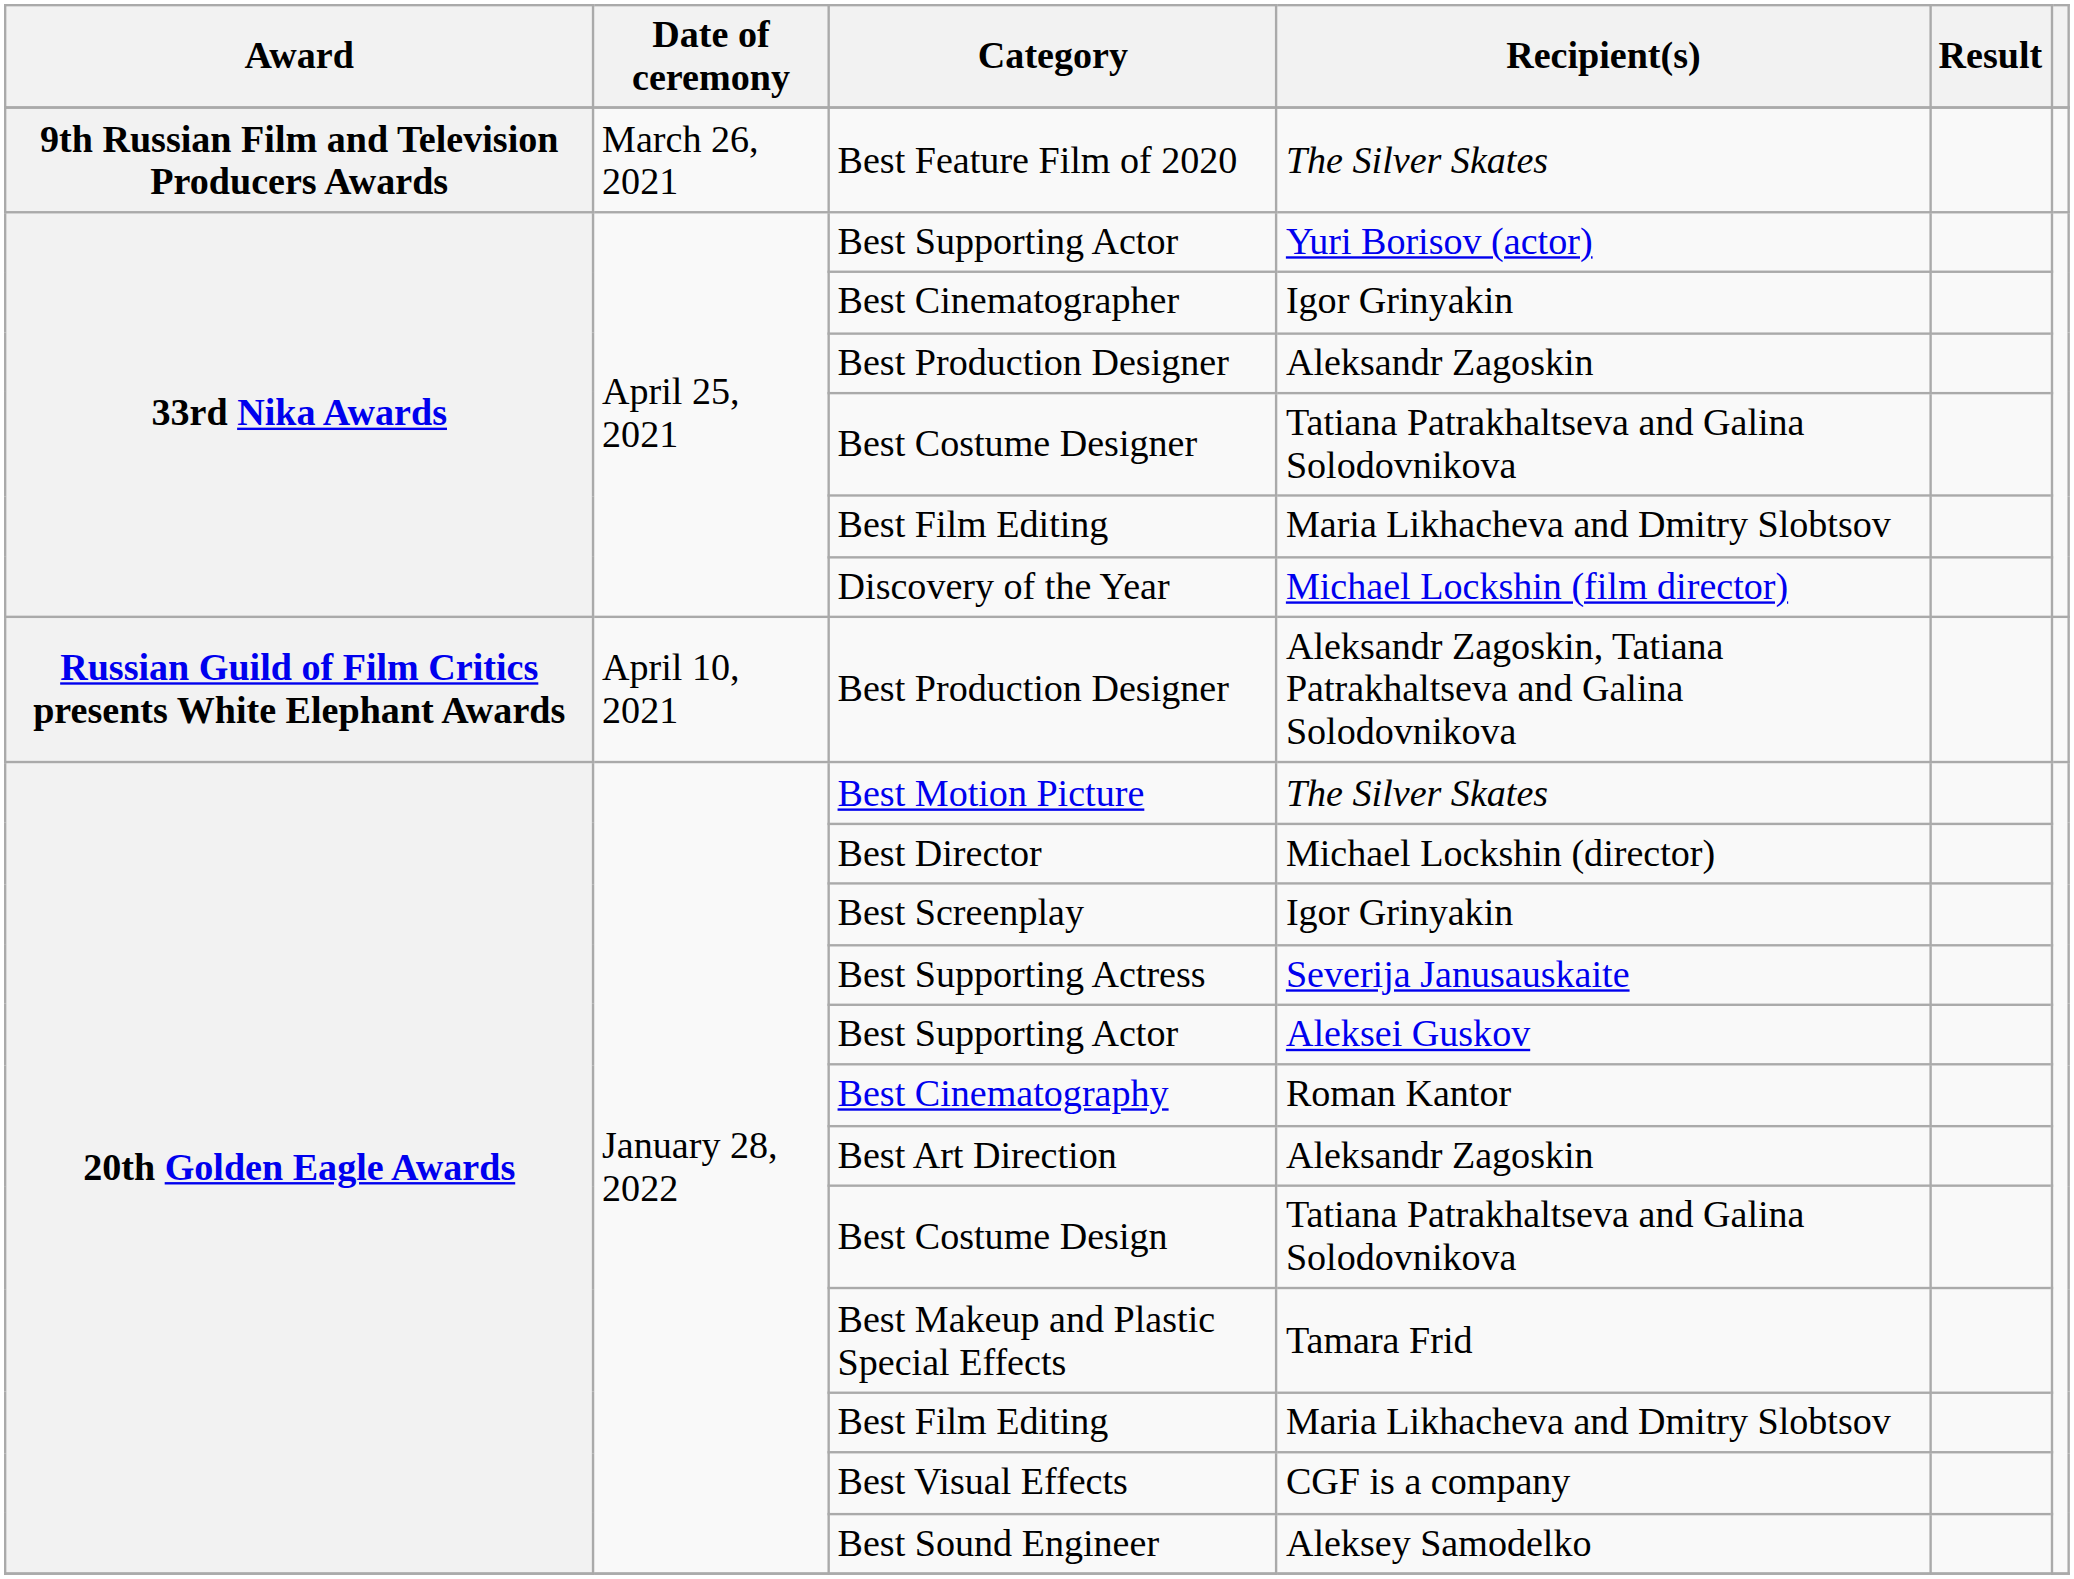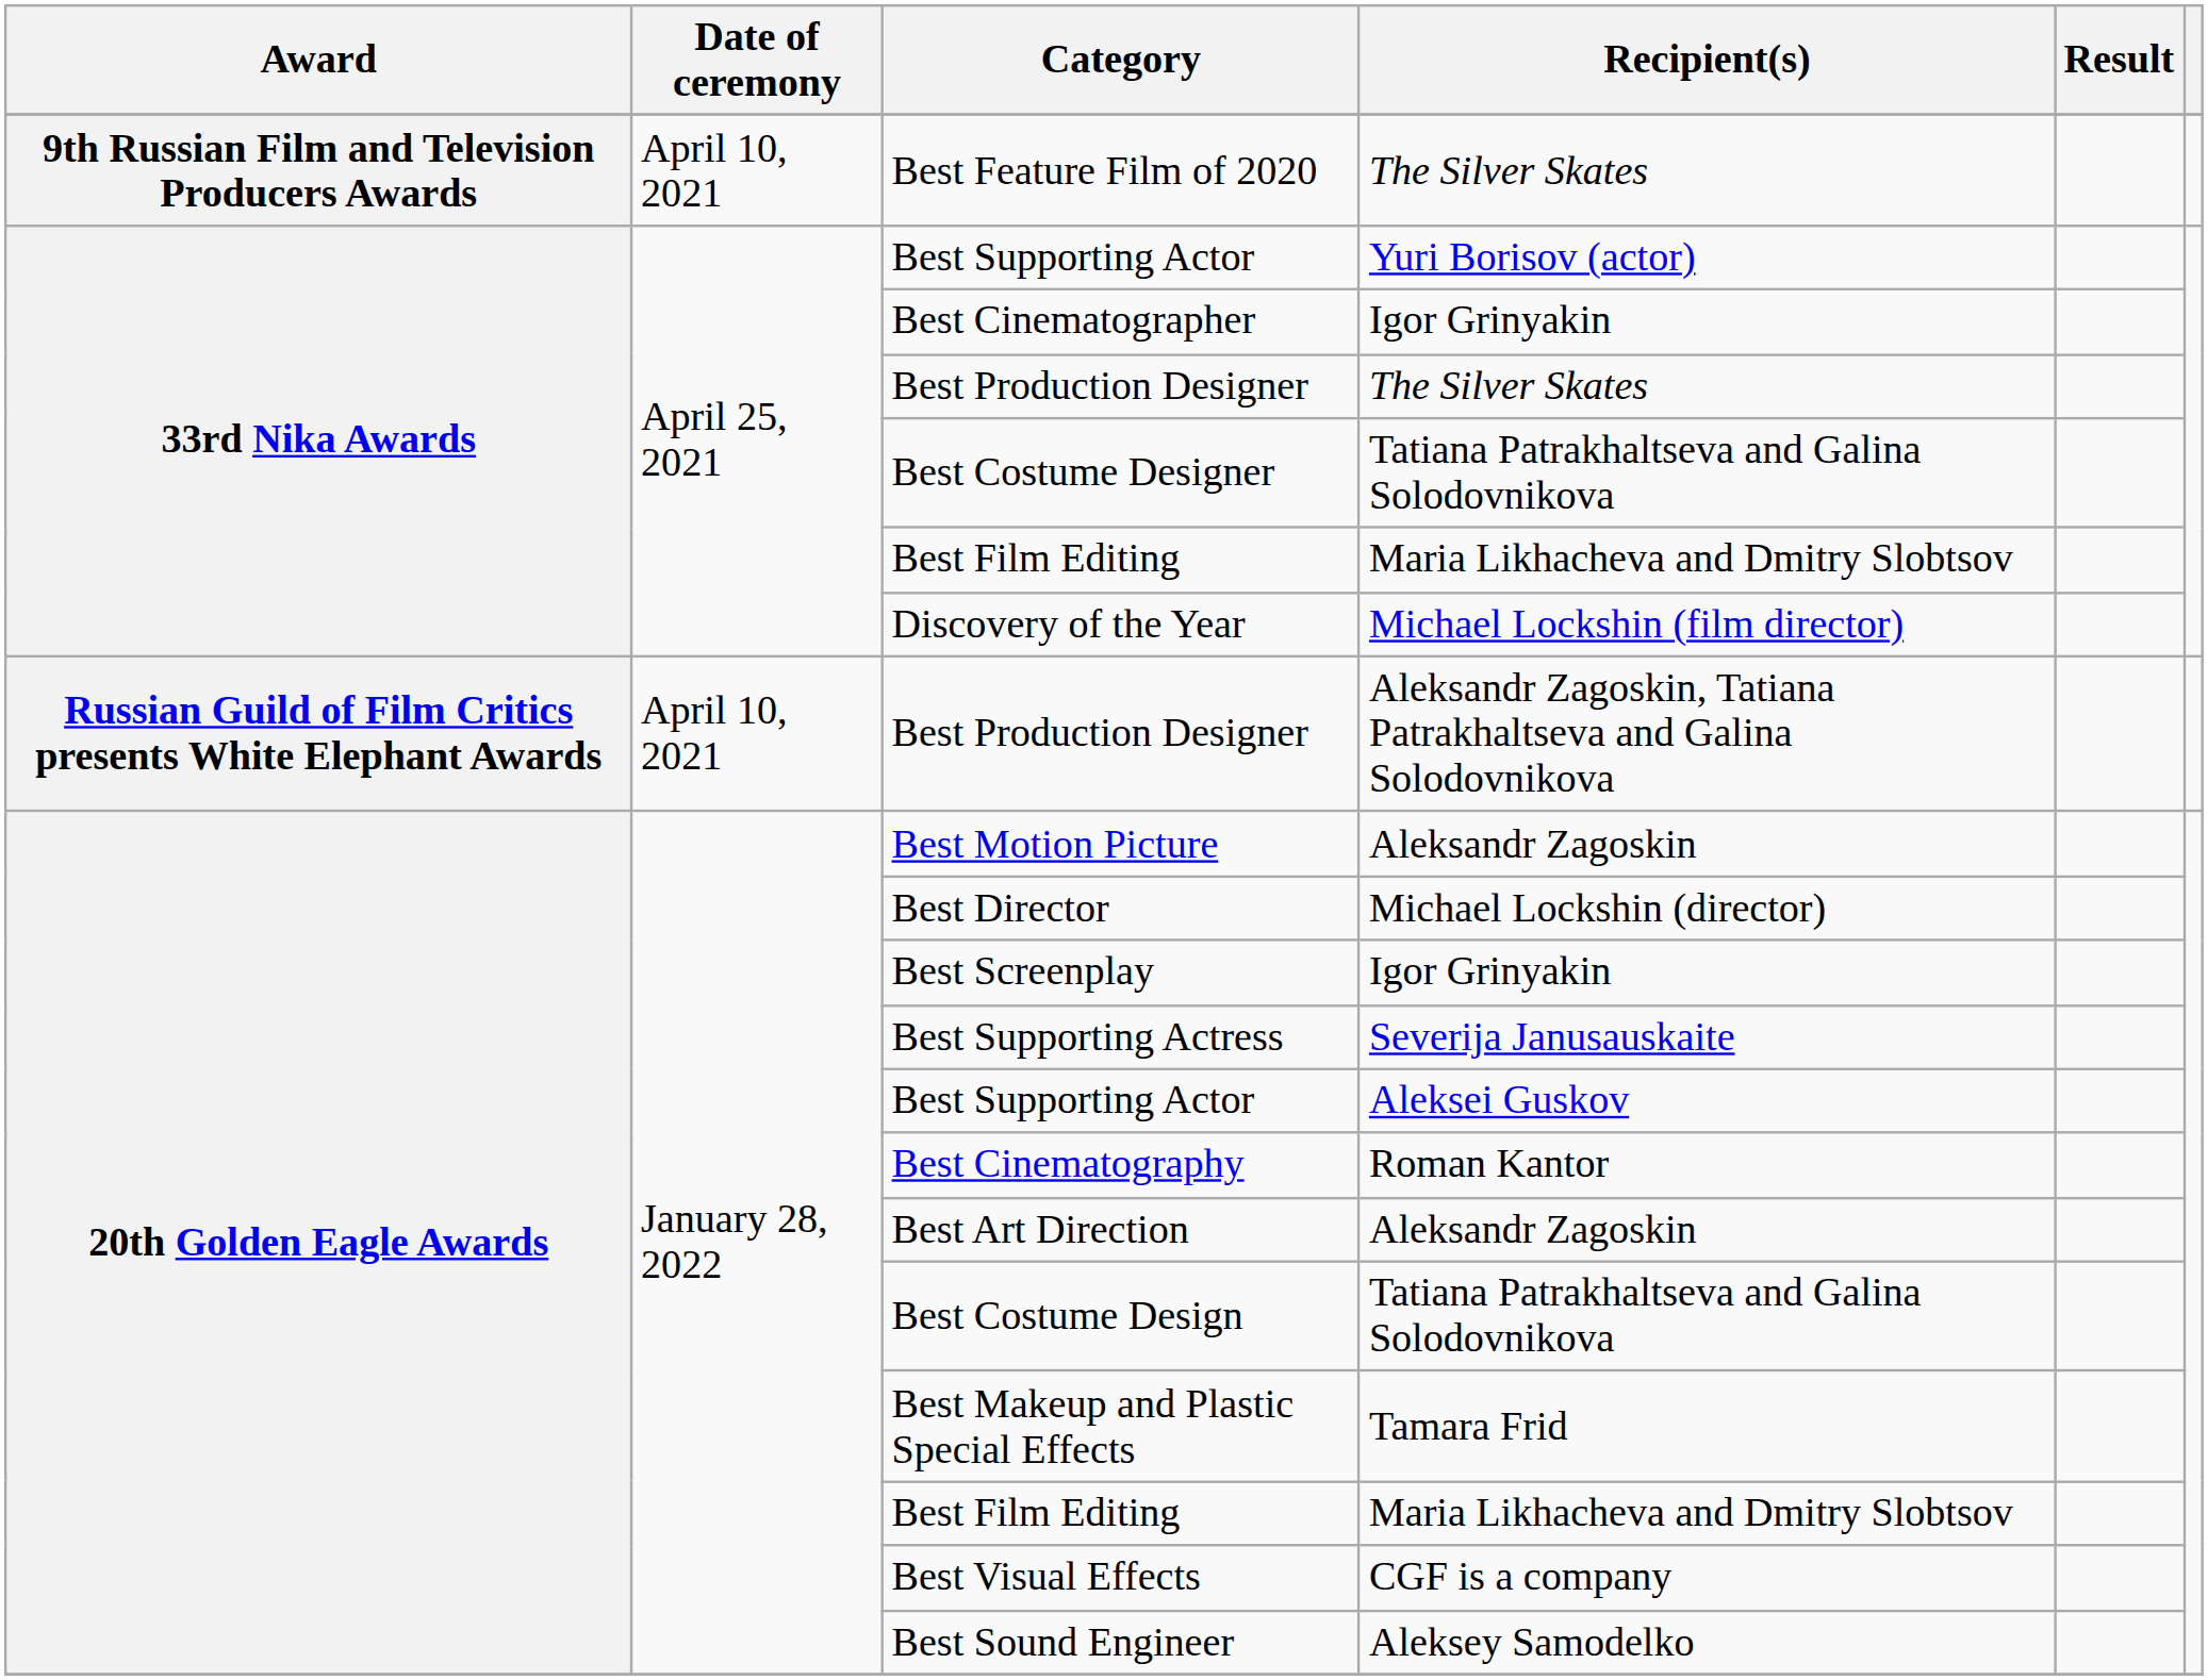Best Feature Film of 2020 | Date of ceremony: March 26, 2021 -> April 10, 2021
33rd Nika Awards / Best Production Designer | Recipient(s): Aleksandr Zagoskin -> The Silver Skates
Best Motion Picture | Recipient(s): The Silver Skates -> Aleksandr Zagoskin
